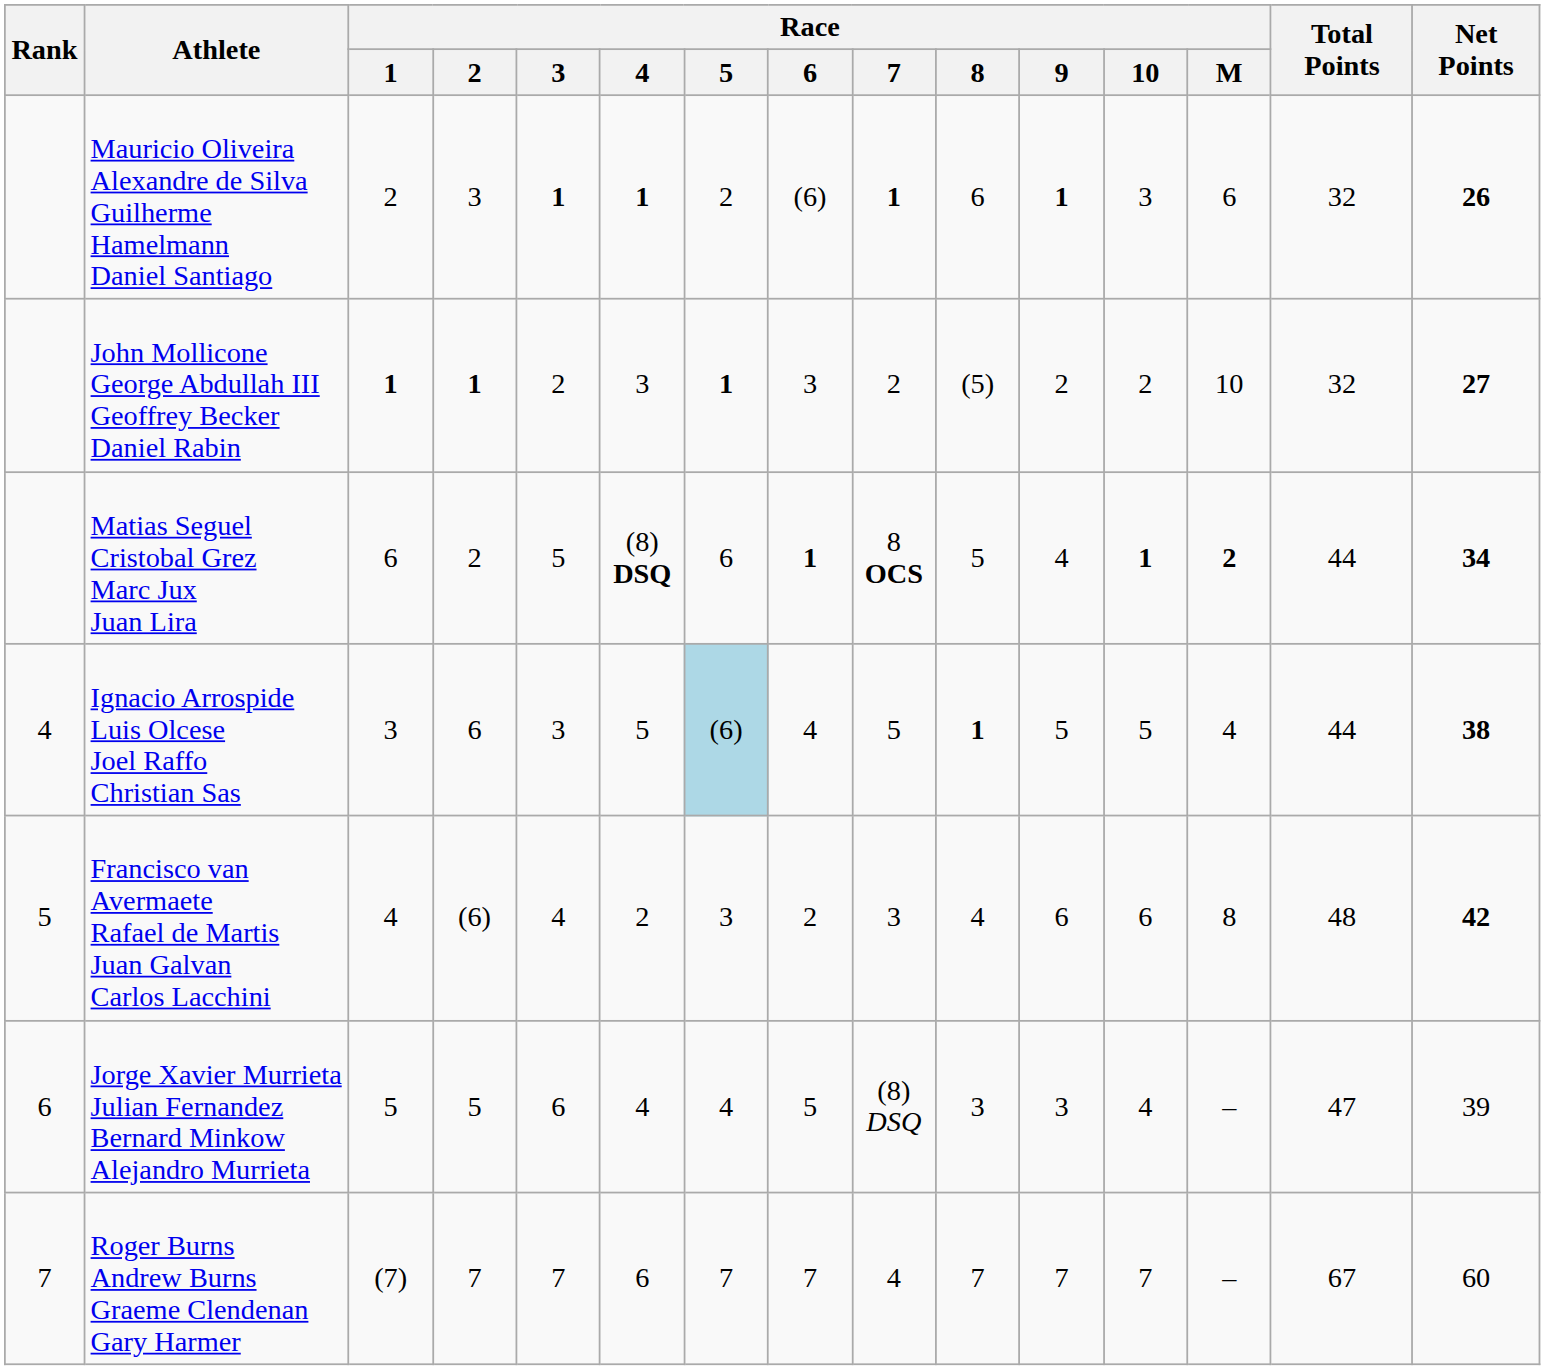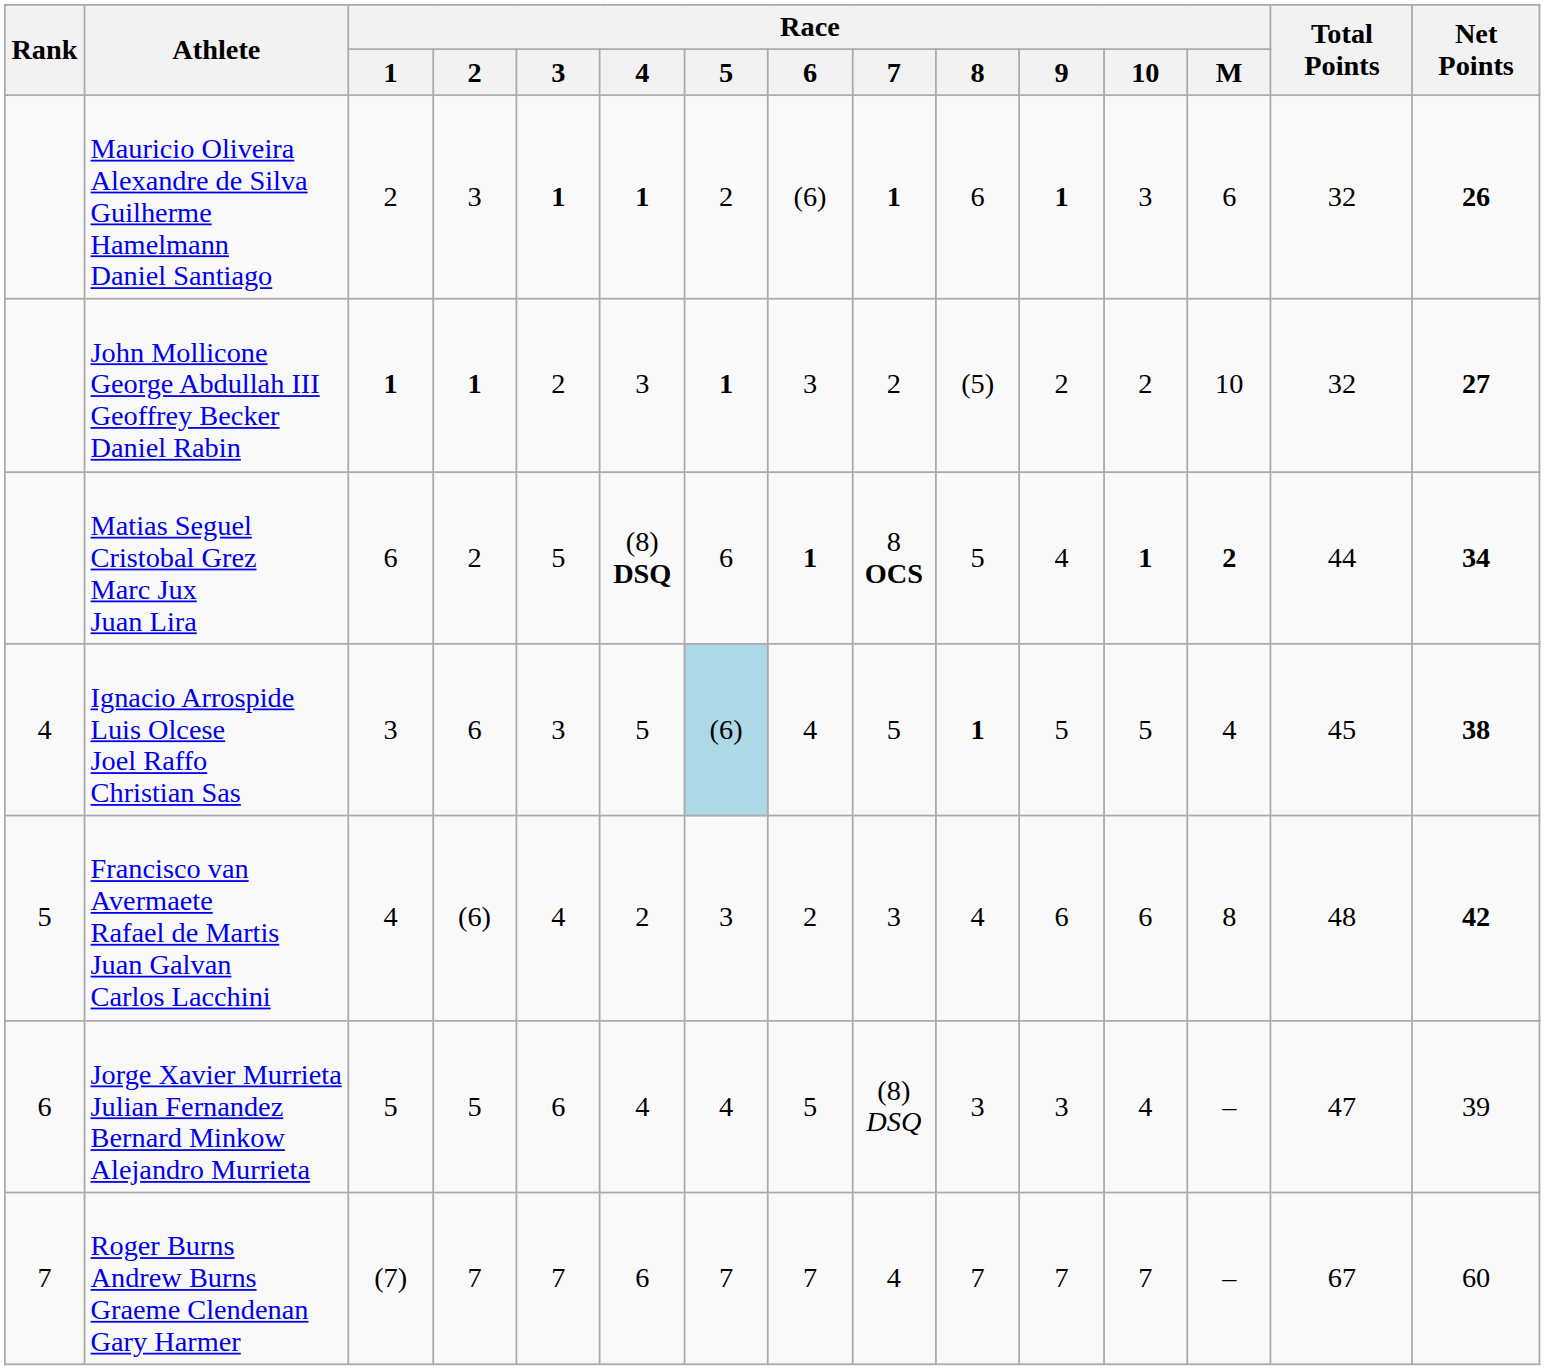Ignacio Arrospide Luis Olcese Joel Raffo Christian Sas | Total Points: 44 -> 45
